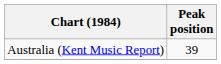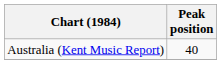Australia (Kent Music Report) | Peak position: 39 -> 40
